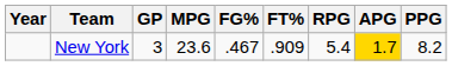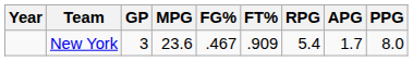New York | APG: gold background -> no background
New York | PPG: 8.2 -> 8.0
